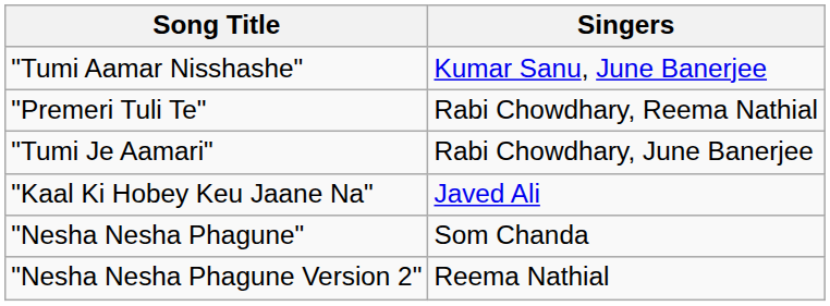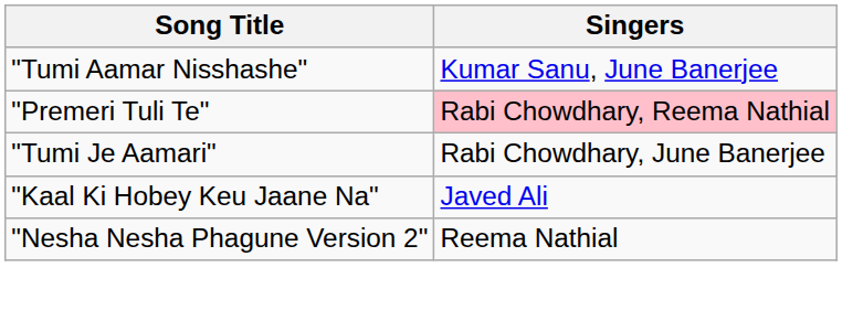"Premeri Tuli Te" | Singers: no background -> pink background
- row: "Nesha Nesha Phagune" | Som Chanda
